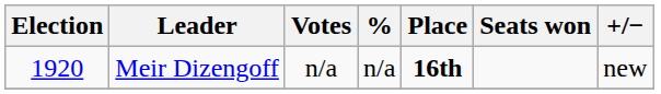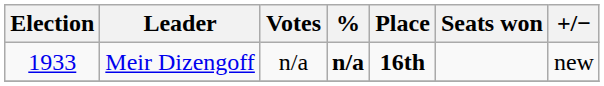Meir Dizengoff | Election: 1920 -> 1933
Meir Dizengoff | %: normal -> bold
